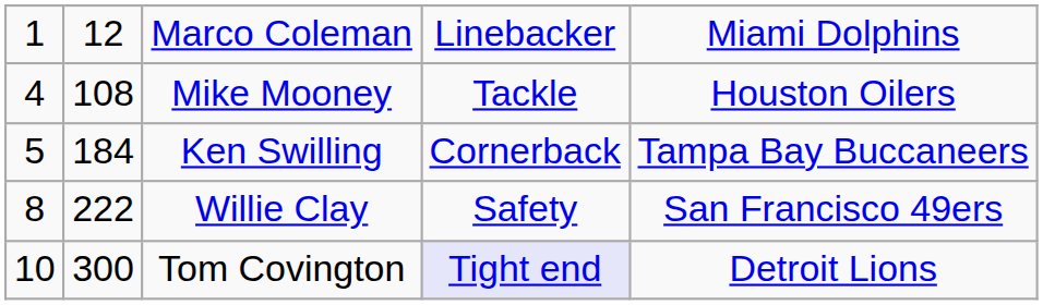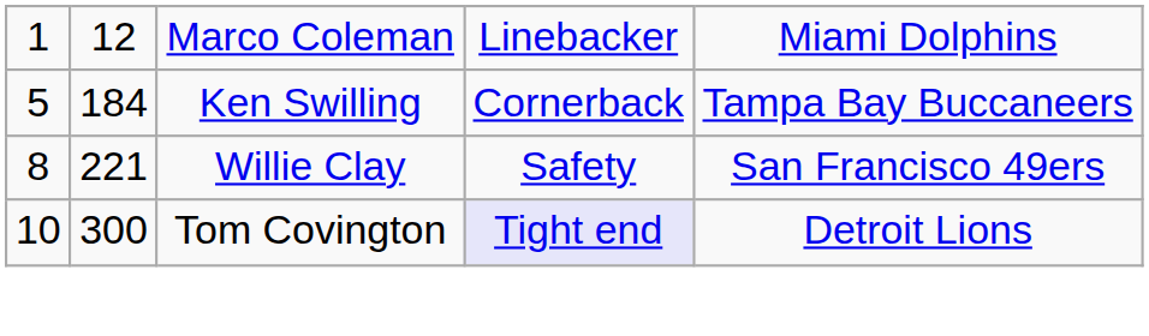- row: 4 | 108 | Mike Mooney | Tackle | Houston Oilers
Willie Clay | column 2: 222 -> 221
